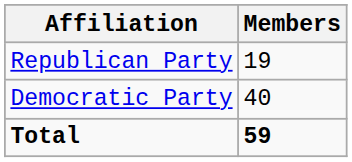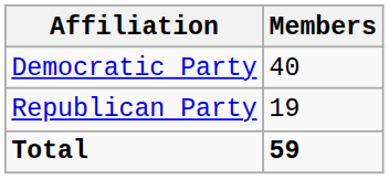rows swapped: Democratic Party <-> Republican Party
